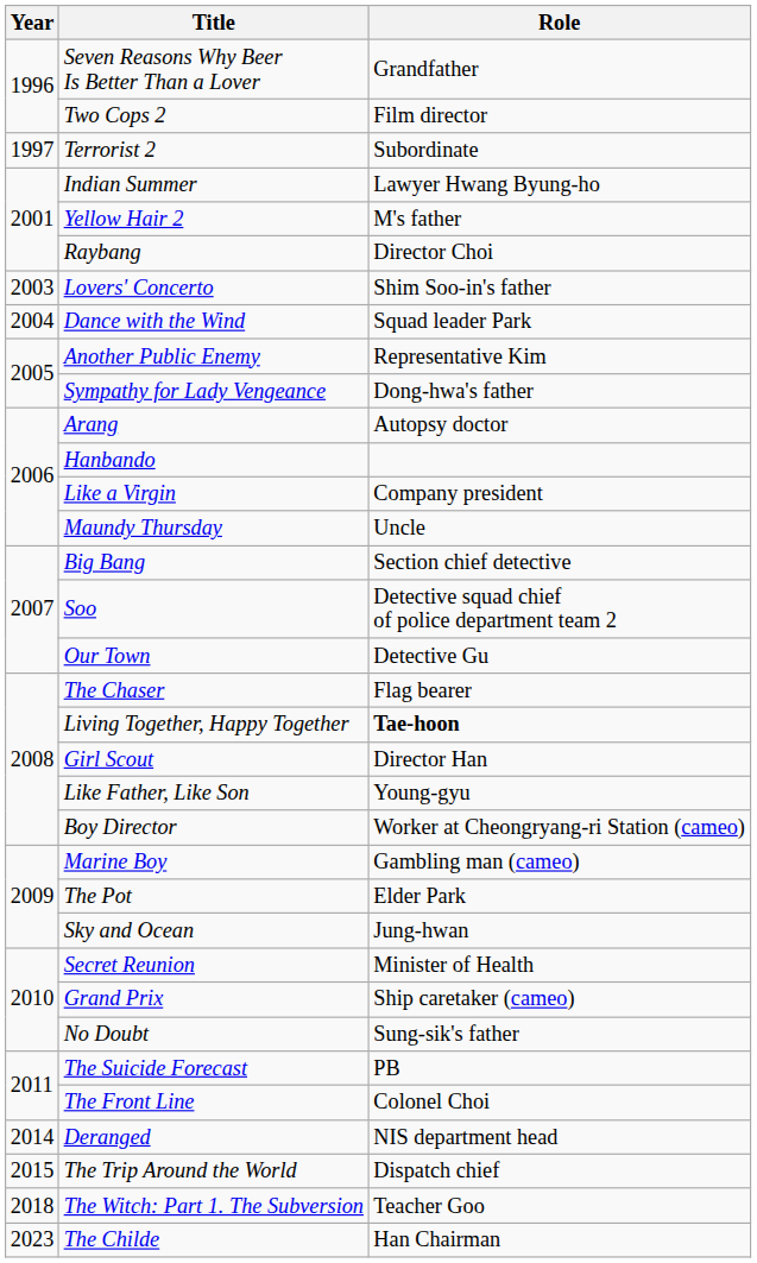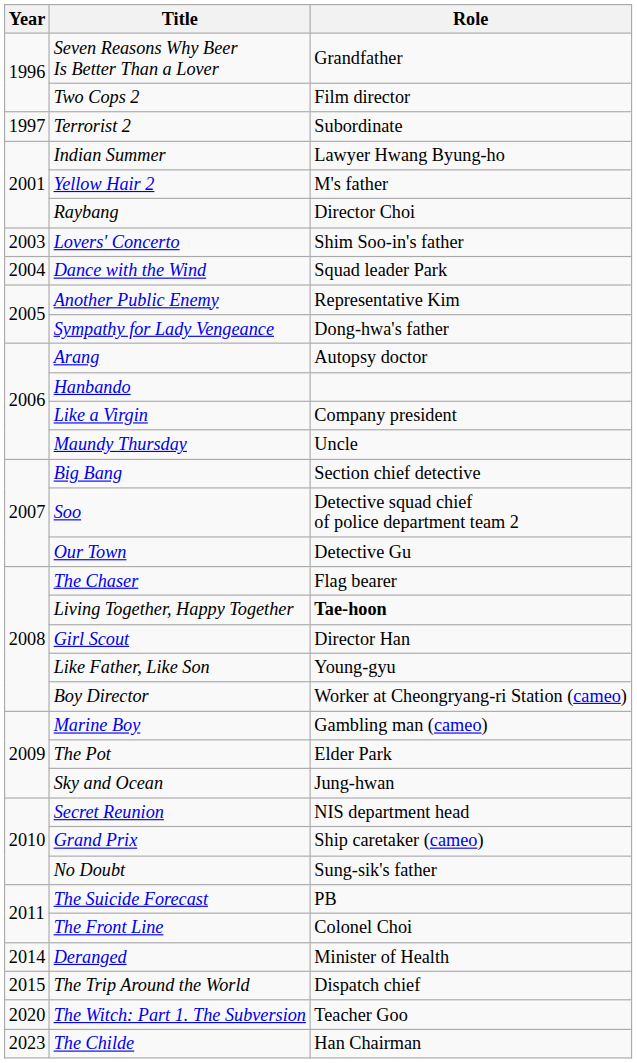Secret Reunion | Role: Minister of Health -> NIS department head
Deranged | Role: NIS department head -> Minister of Health
The Witch: Part 1. The Subversion | Year: 2018 -> 2020
